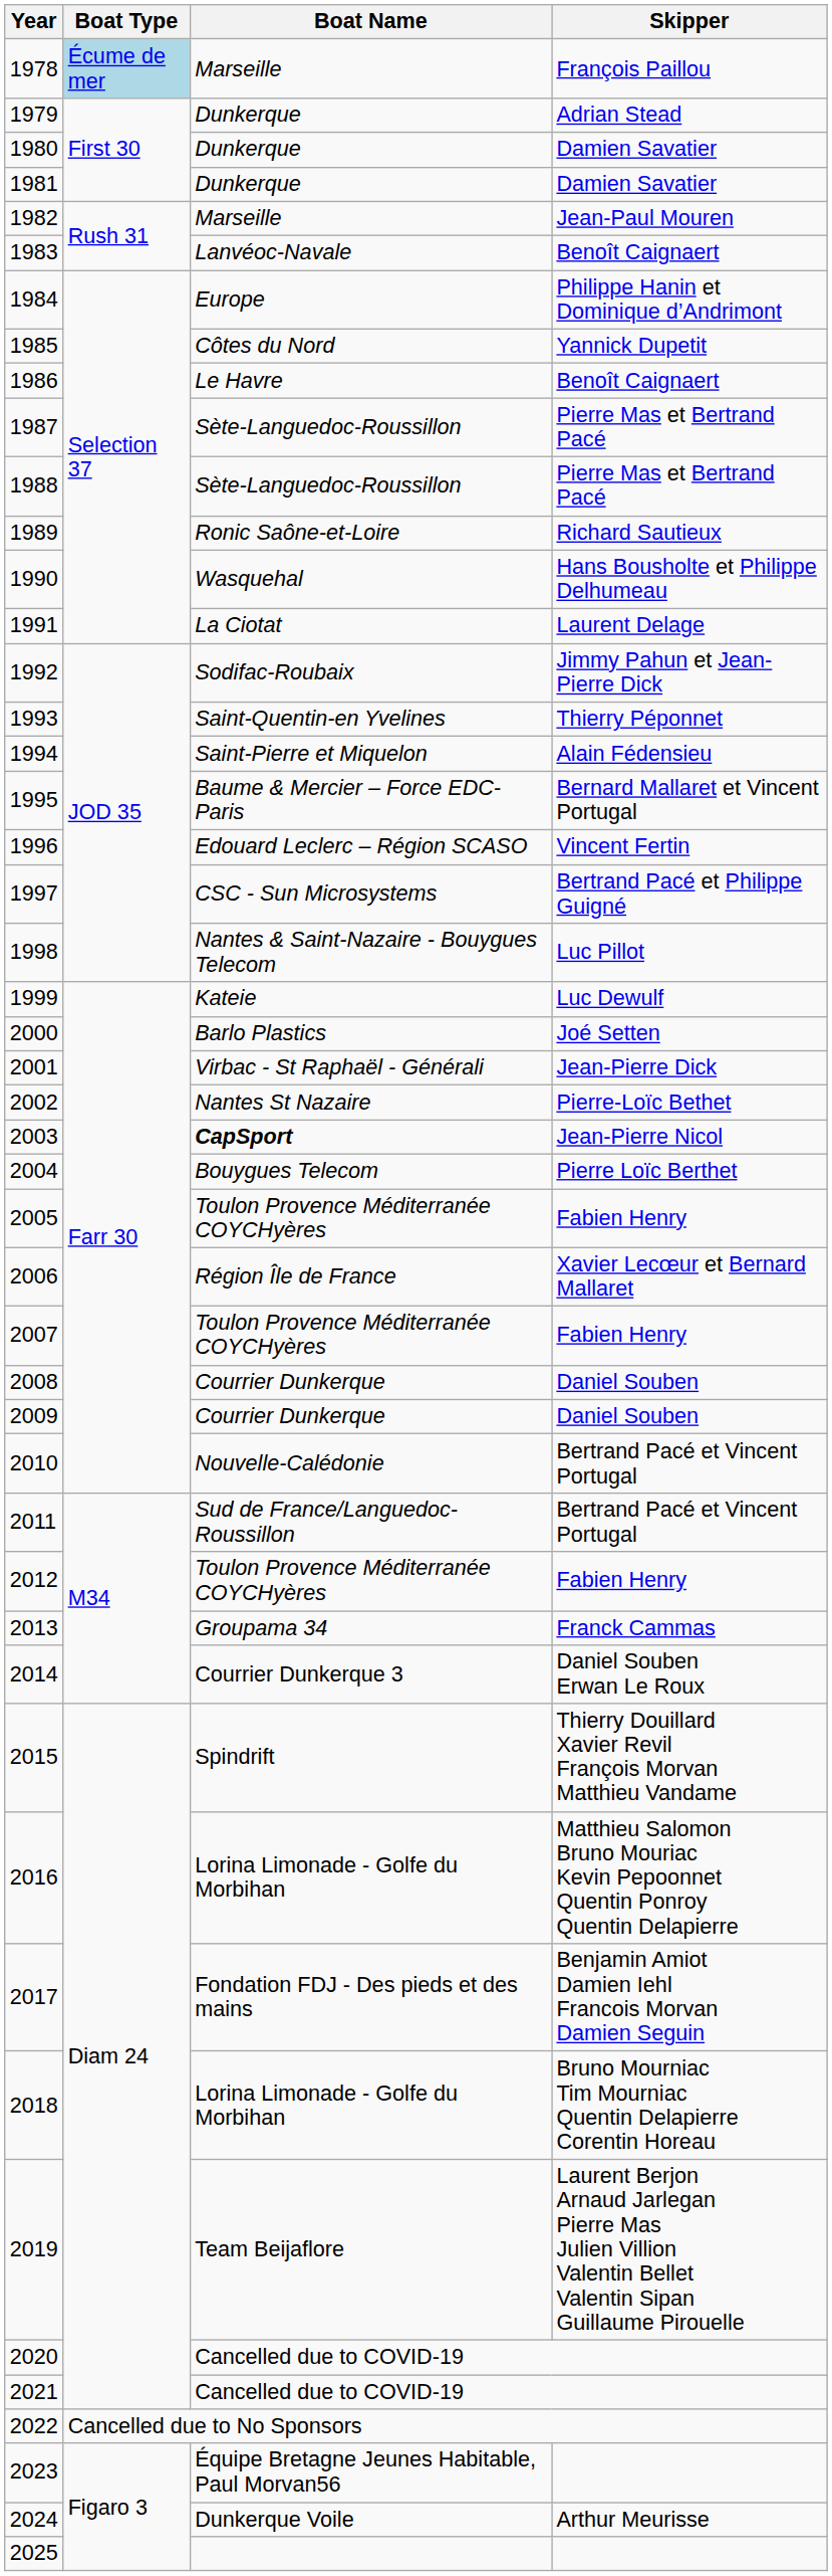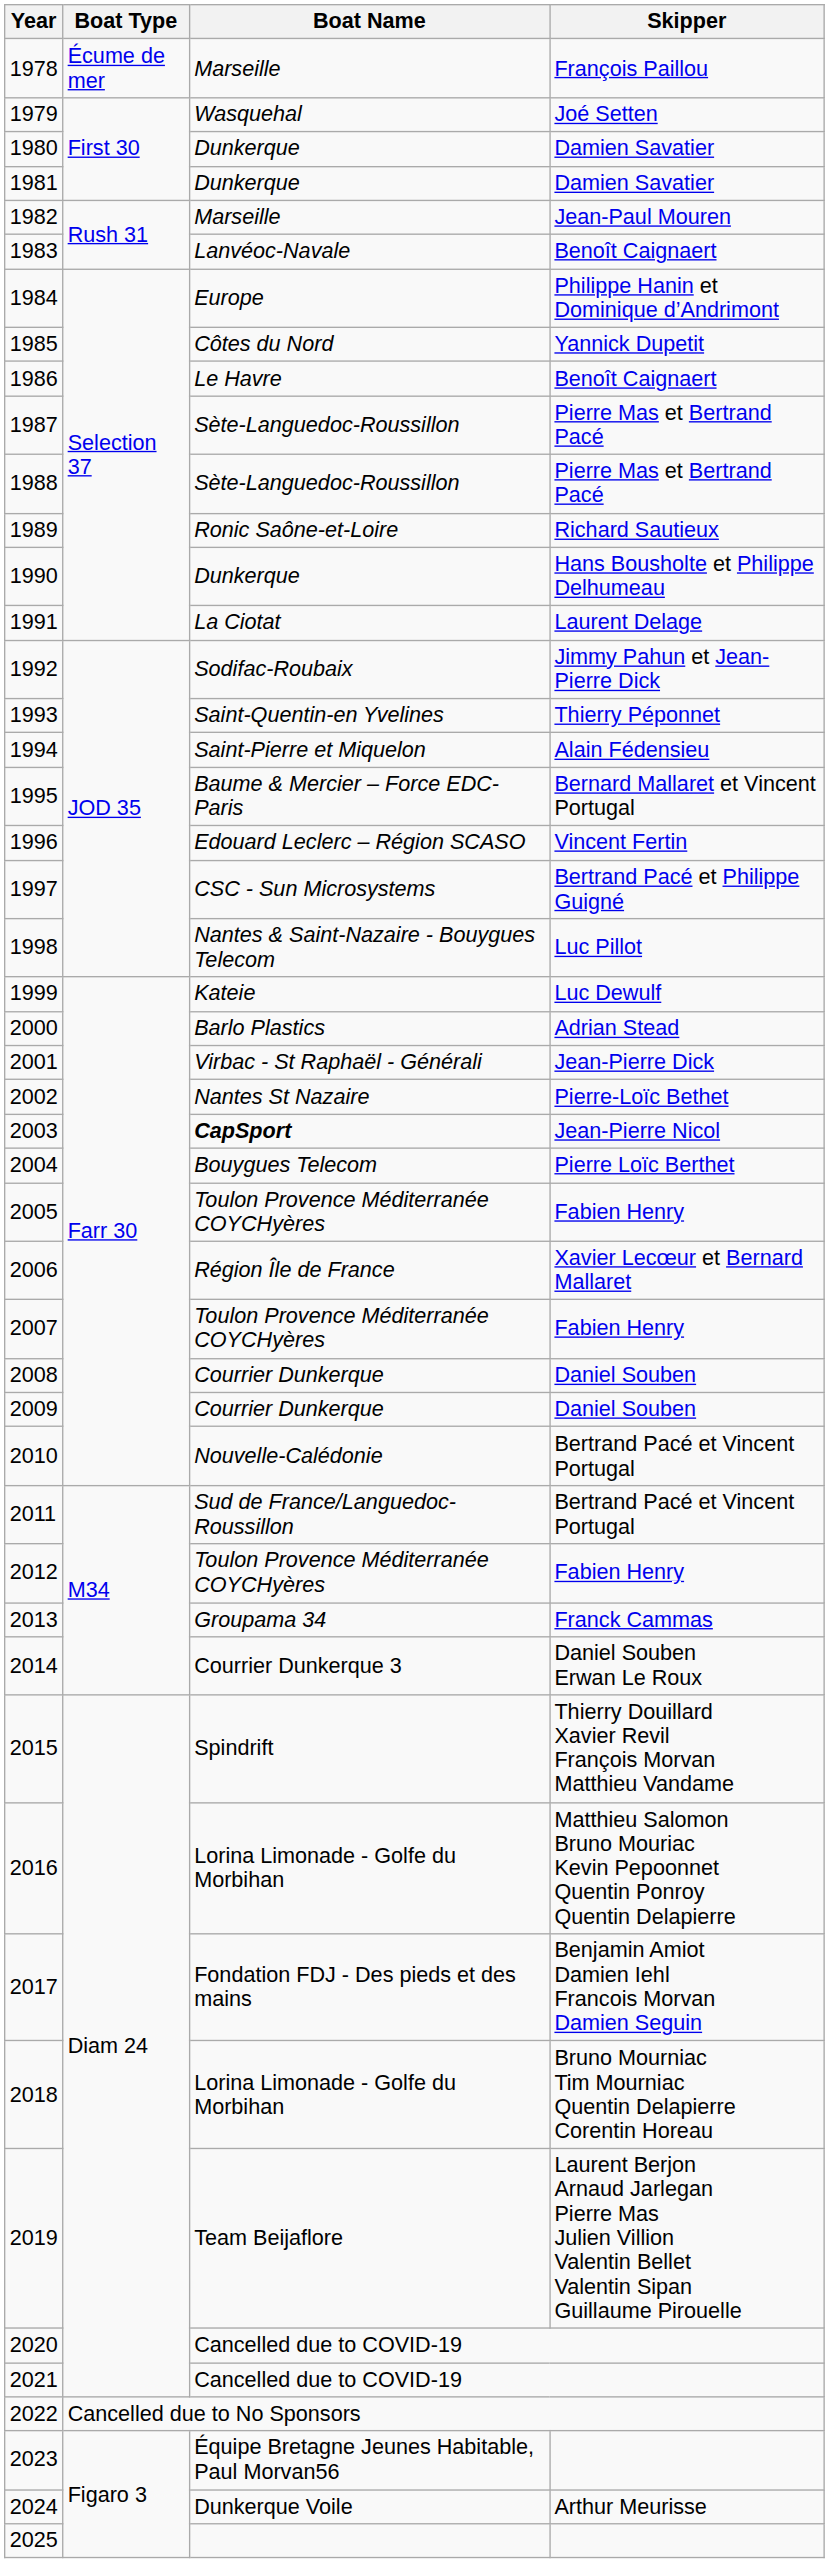1978 | Boat Type: lightblue background -> no background
1979 | Boat Name: Dunkerque -> Wasquehal
1979 | Skipper: Adrian Stead -> Joé Setten
1990 | Boat Name: Wasquehal -> Dunkerque
2000 | Skipper: Joé Setten -> Adrian Stead
